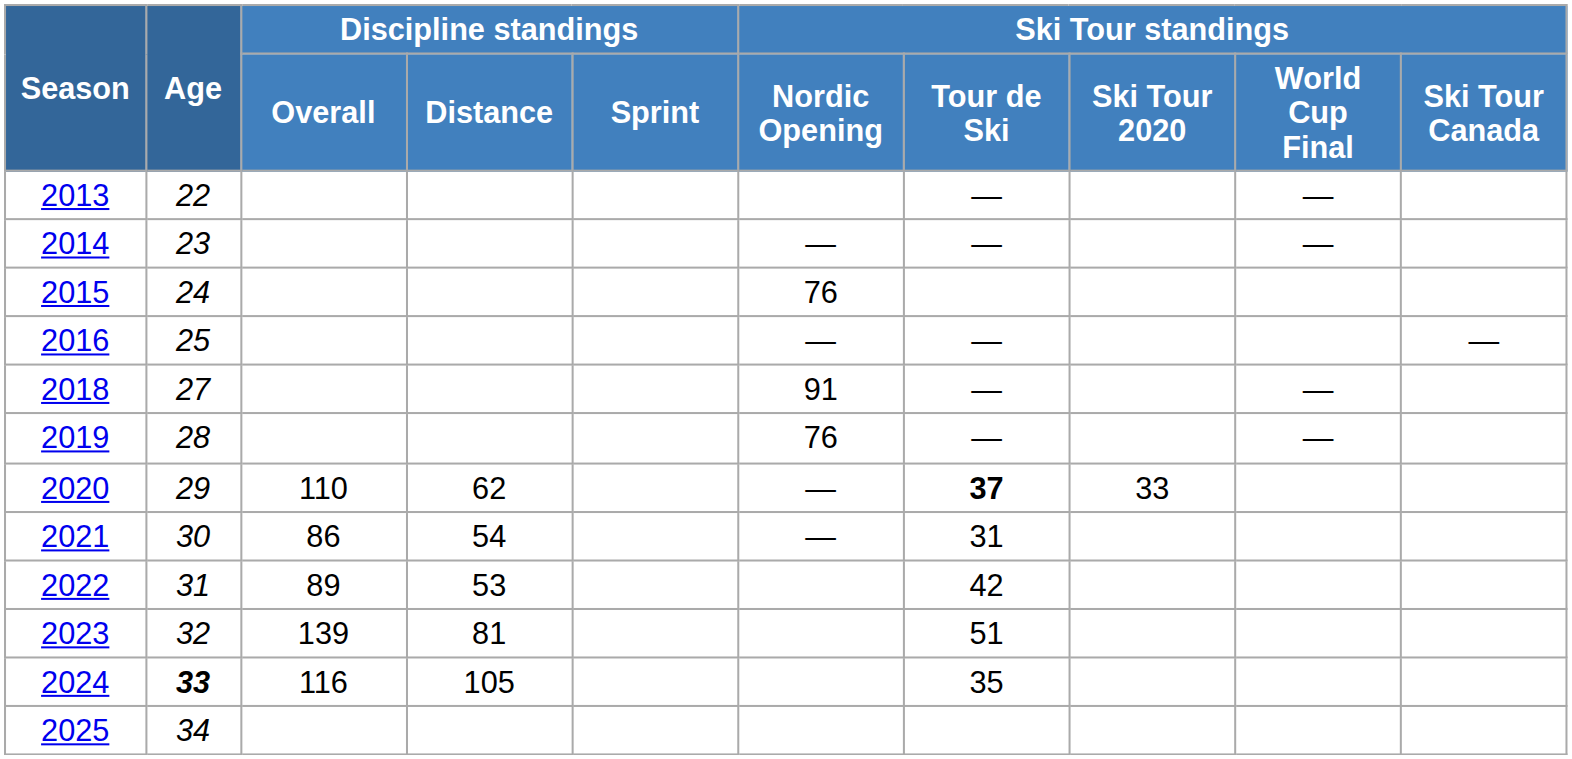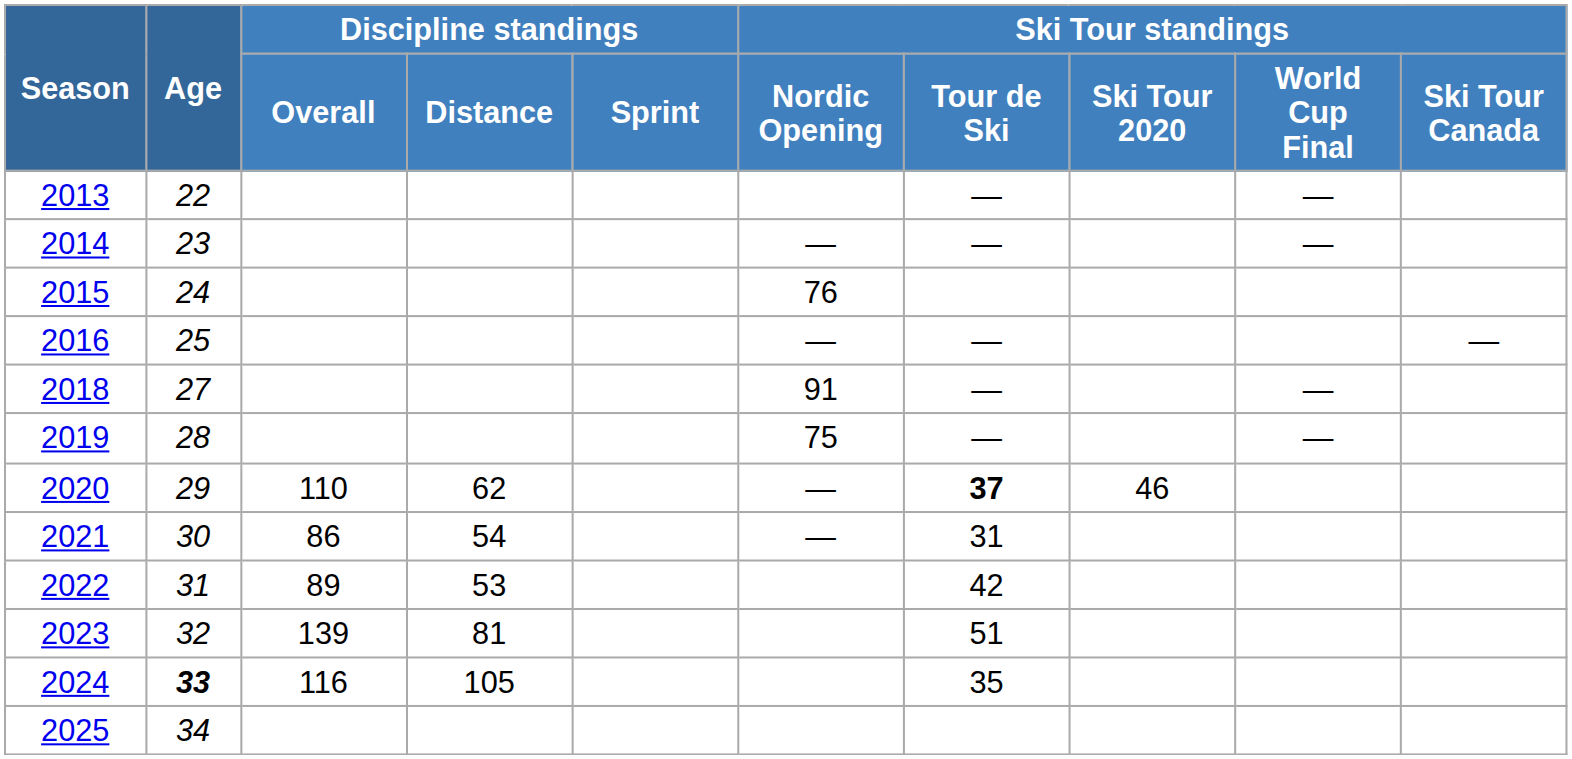2019 | Ski Tour standings / Nordic Opening: 76 -> 75
2020 | Ski Tour standings / Ski Tour 2020: 33 -> 46
